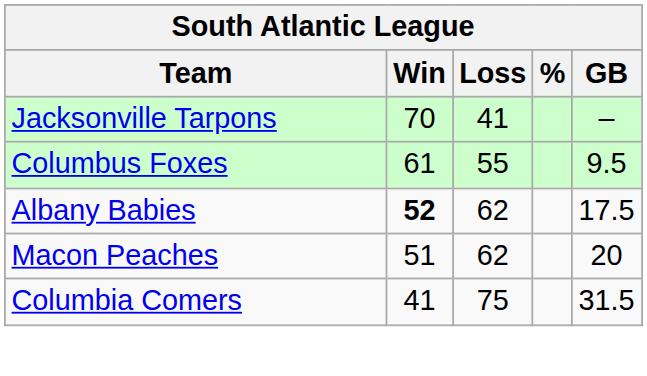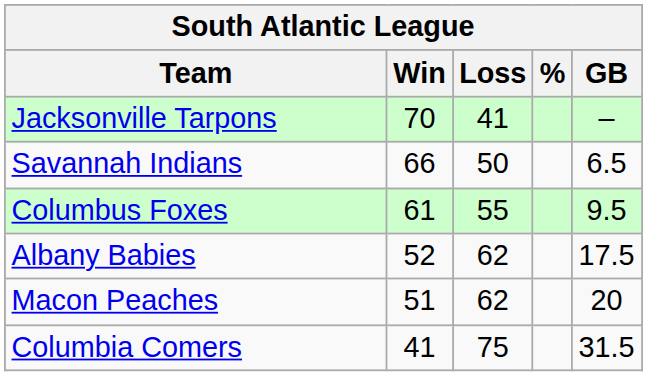+ row: Savannah Indians | 66 | 50 | 6.5
Albany Babies | Win: bold -> normal
